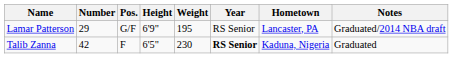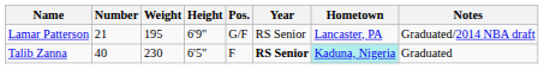columns swapped: Pos. <-> Weight
Lamar Patterson | Number: 29 -> 21
Talib Zanna | Number: 42 -> 40
Talib Zanna | Hometown: no background -> paleturquoise background
